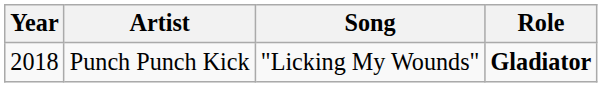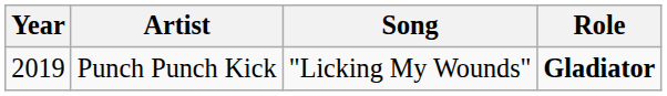Punch Punch Kick | Year: 2018 -> 2019
